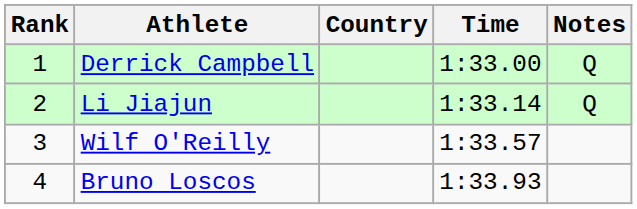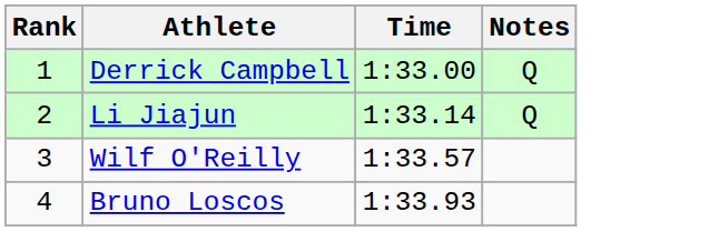- column: Country
